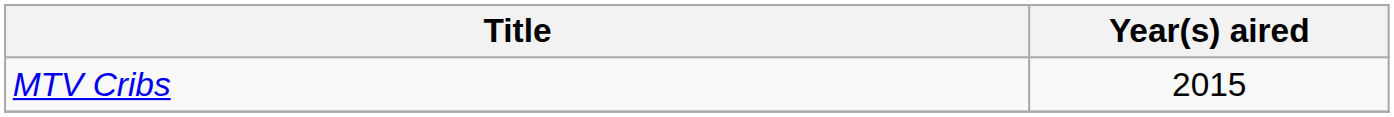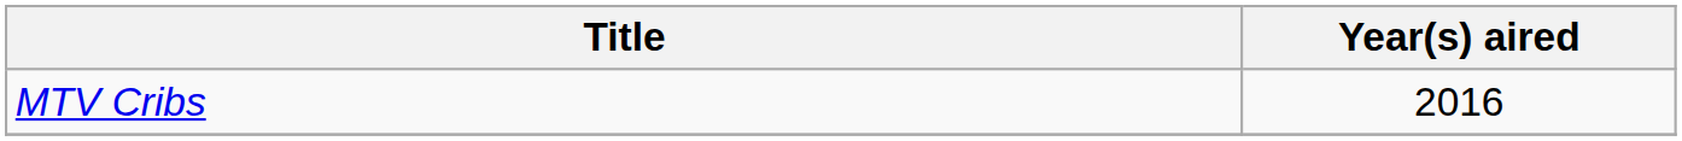MTV Cribs | Year(s) aired: 2015 -> 2016
